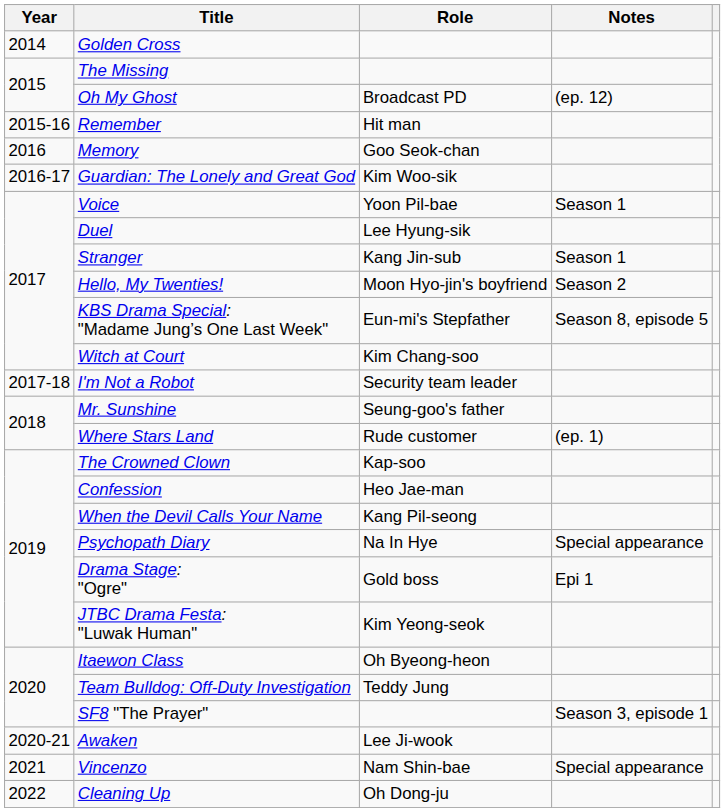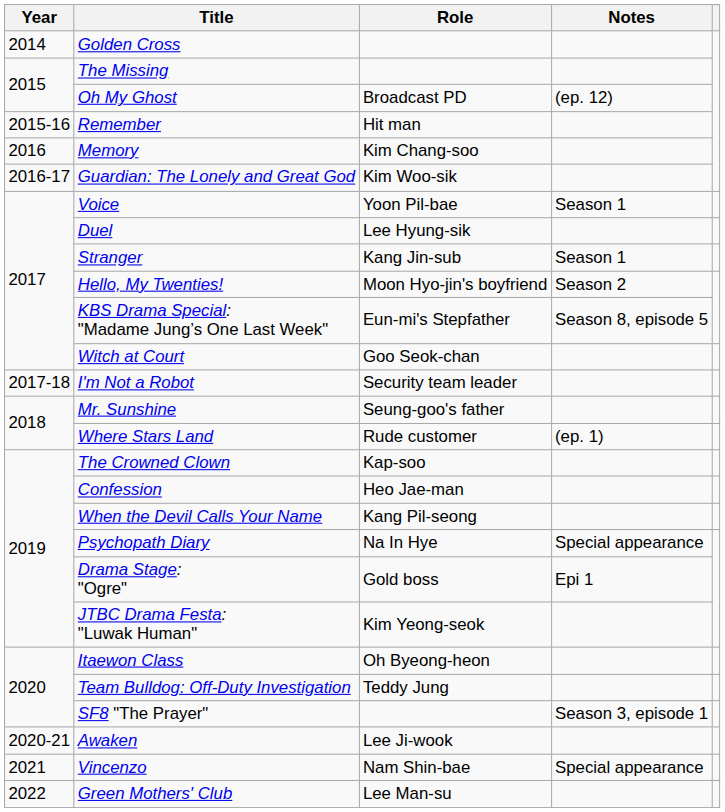Memory | Role: Goo Seok-chan -> Kim Chang-soo
Witch at Court | Role: Kim Chang-soo -> Goo Seok-chan
+ row: 2022 | Green Mothers' Club | Lee Man-su
- row: 2022 | Cleaning Up | Oh Dong-ju
